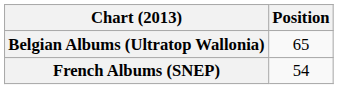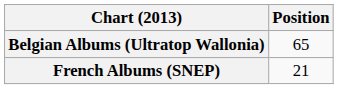French Albums (SNEP) | Position: 54 -> 21
